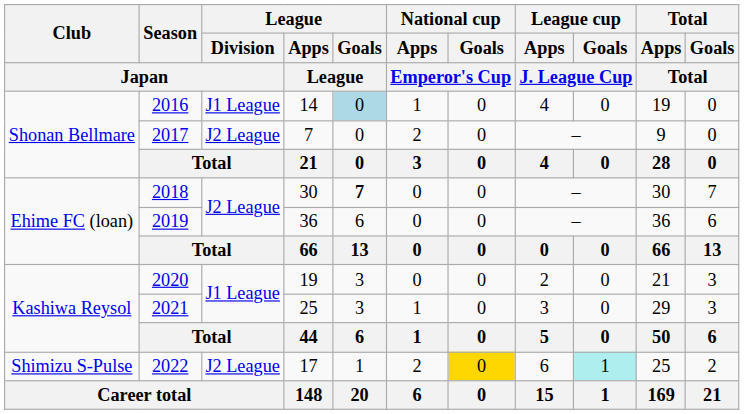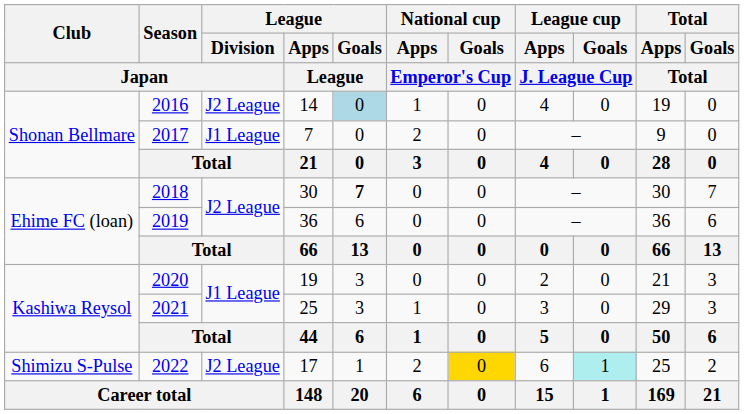2016 | League / Division / Japan: J1 League -> J2 League
2017 | League / Division / Japan: J2 League -> J1 League
